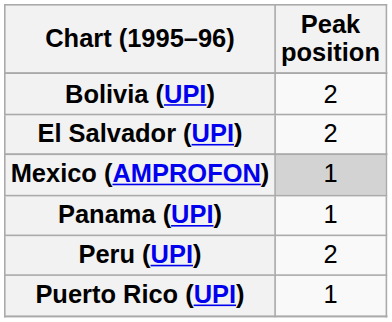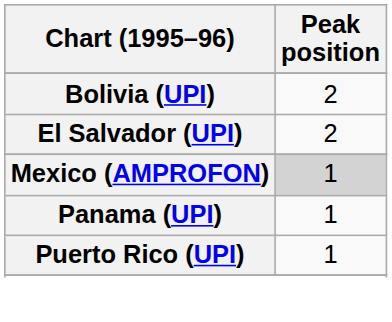- row: Peru (UPI) | 2
